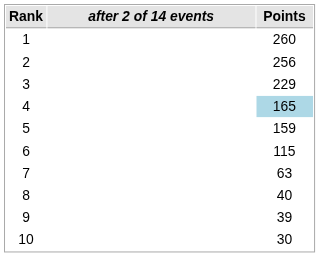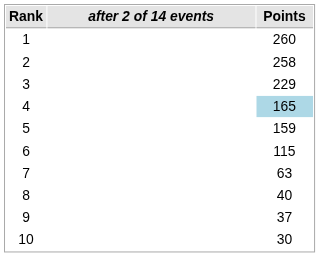2 | Points: 256 -> 258
9 | Points: 39 -> 37
